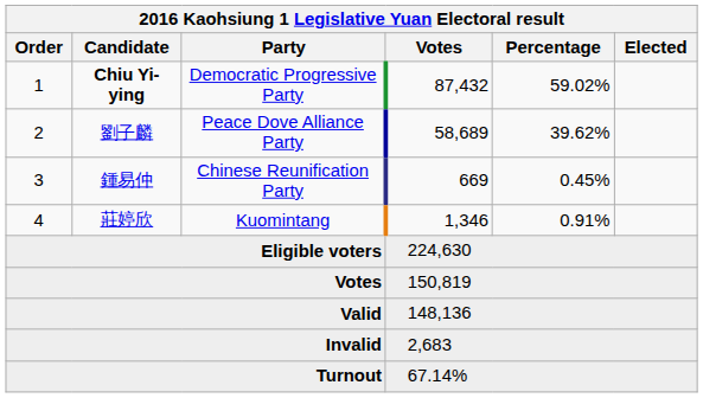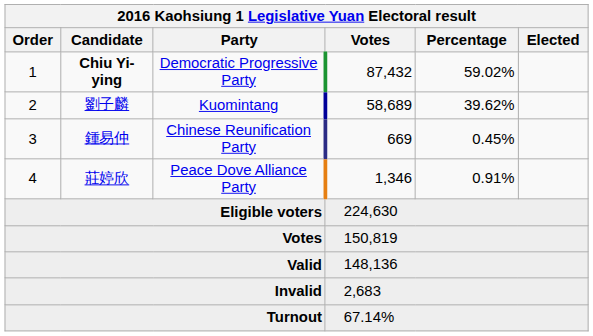2 | Party: Peace Dove Alliance Party -> Kuomintang
4 | Party: Kuomintang -> Peace Dove Alliance Party
